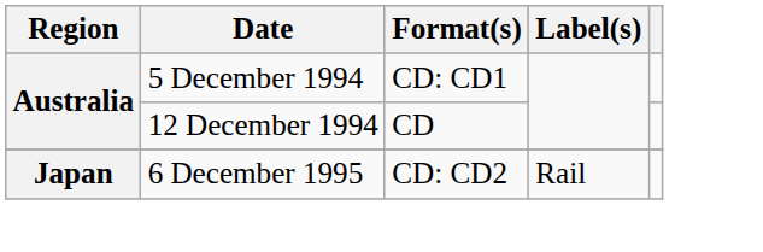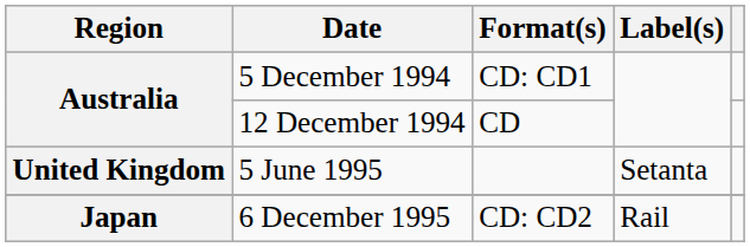+ row: United Kingdom | 5 June 1995 | Setanta
